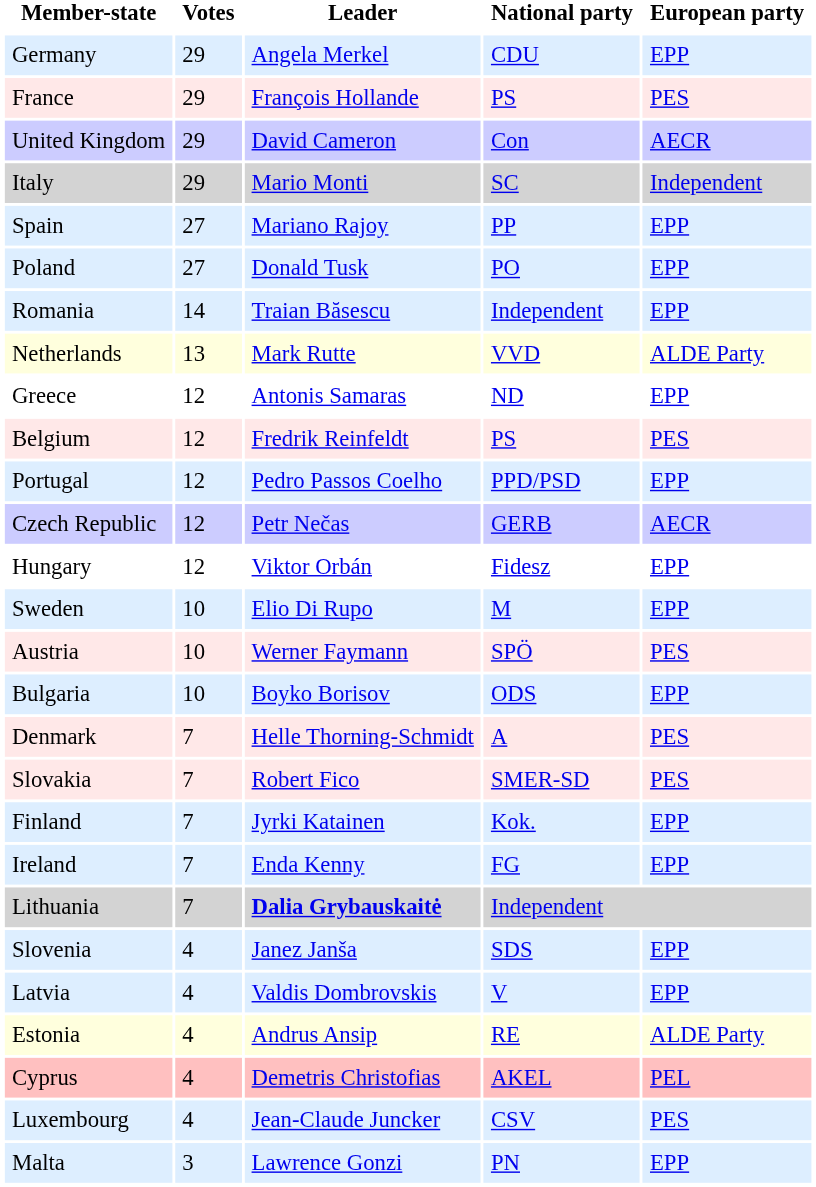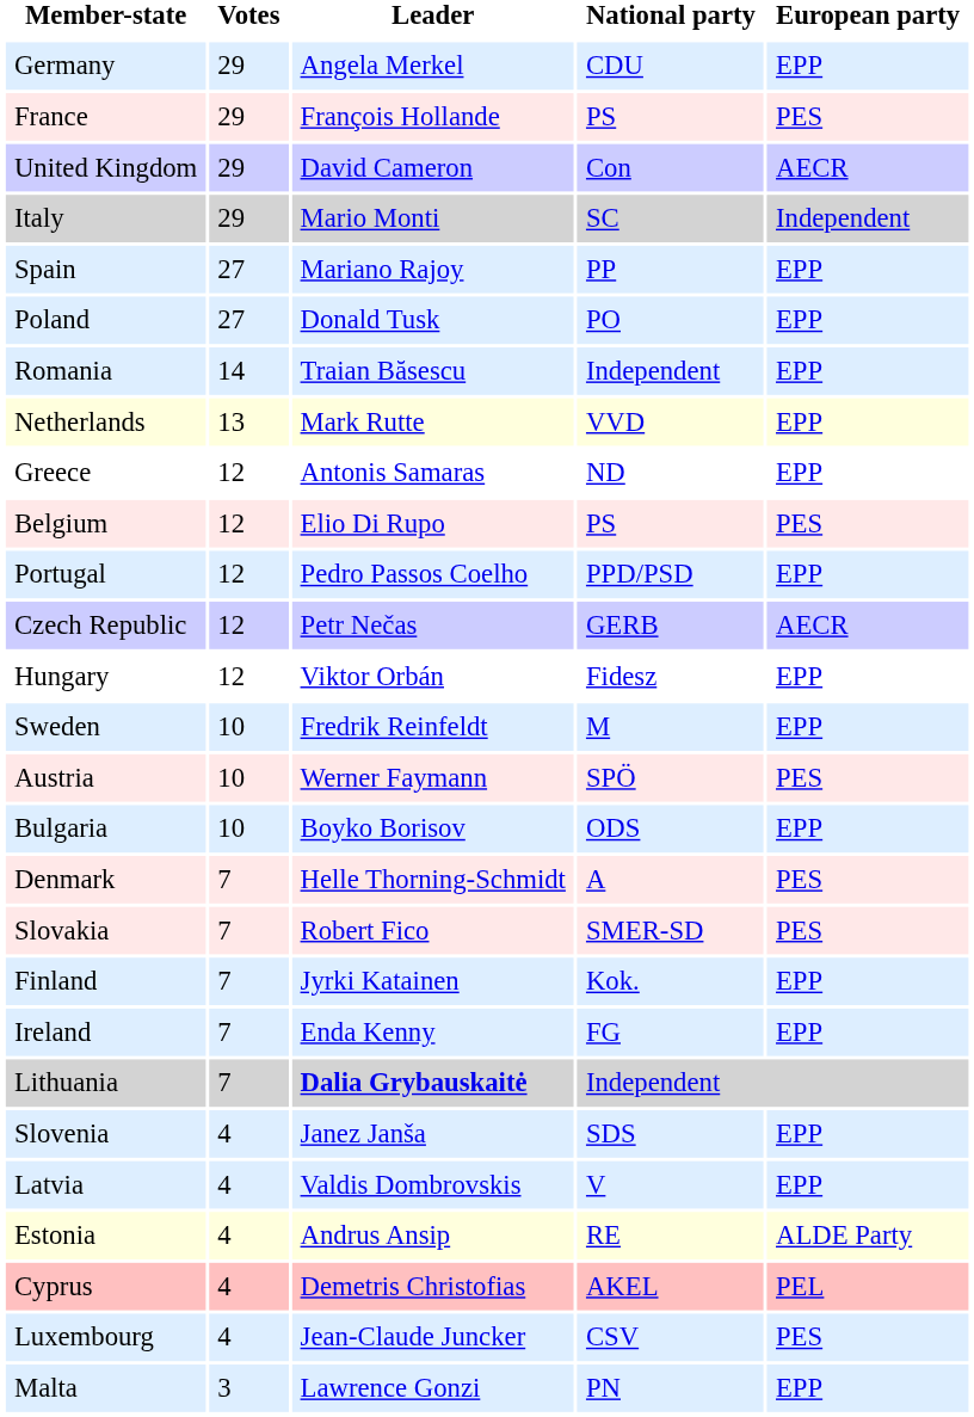Netherlands | European party: ALDE Party -> EPP
Belgium | Leader: Fredrik Reinfeldt -> Elio Di Rupo
Sweden | Leader: Elio Di Rupo -> Fredrik Reinfeldt
